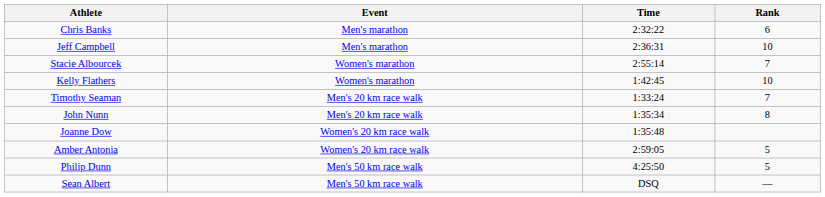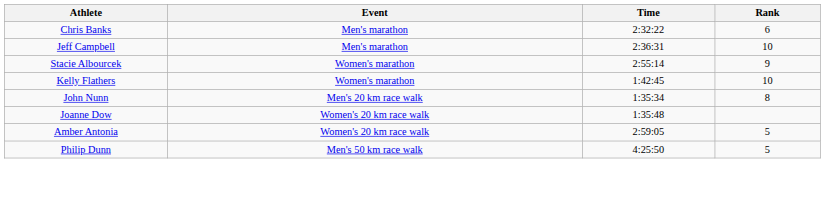Stacie Albourcek | Rank: 7 -> 9
- row: Timothy Seaman | Men's 20 km race walk | 1:33:24 | 7
- row: Sean Albert | Men's 50 km race walk | DSQ | —
